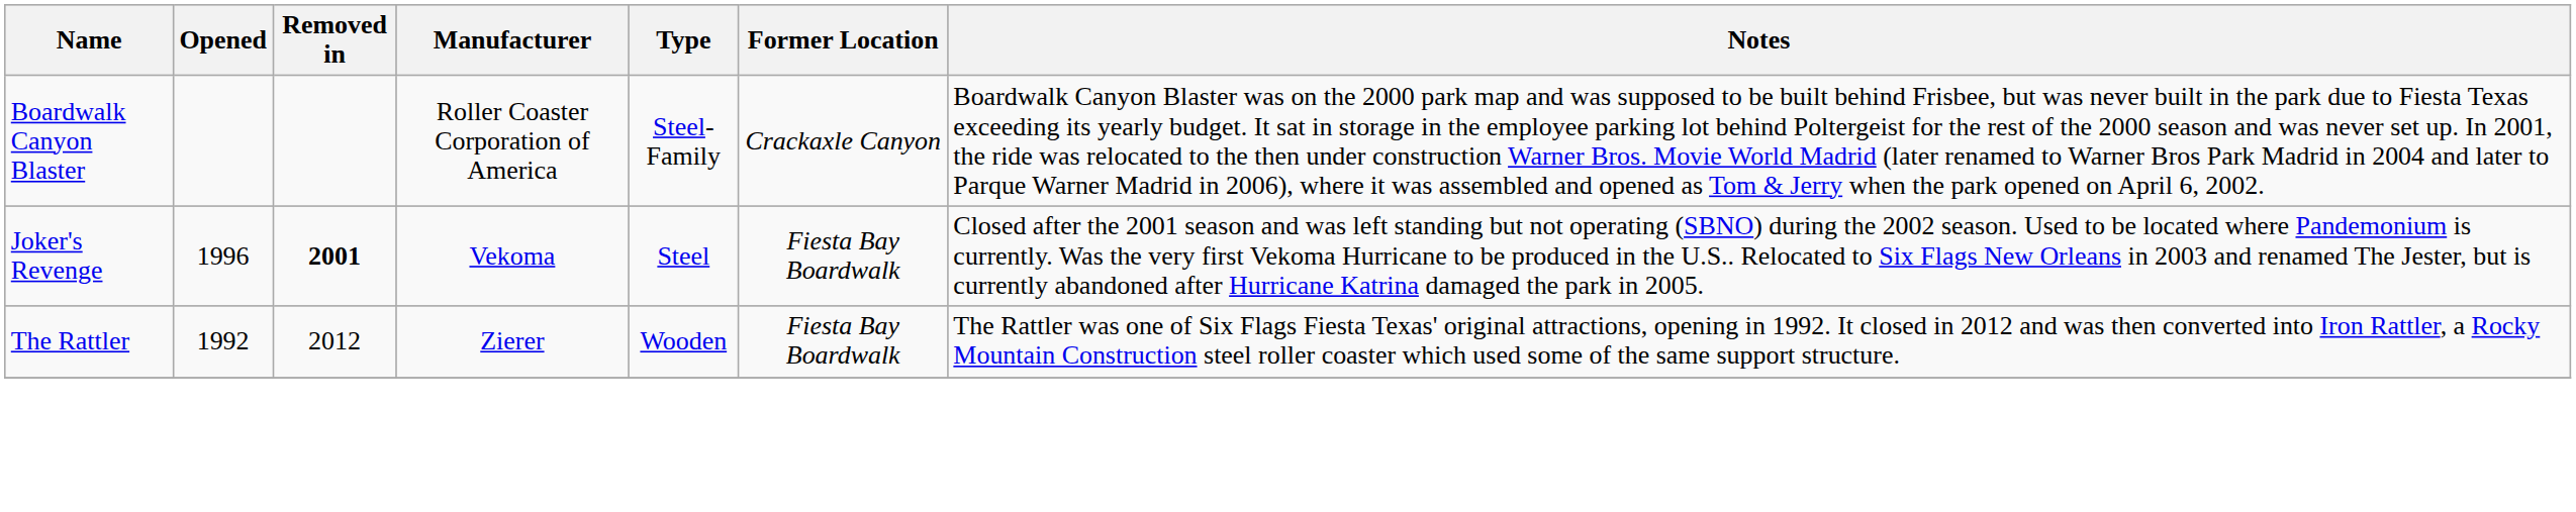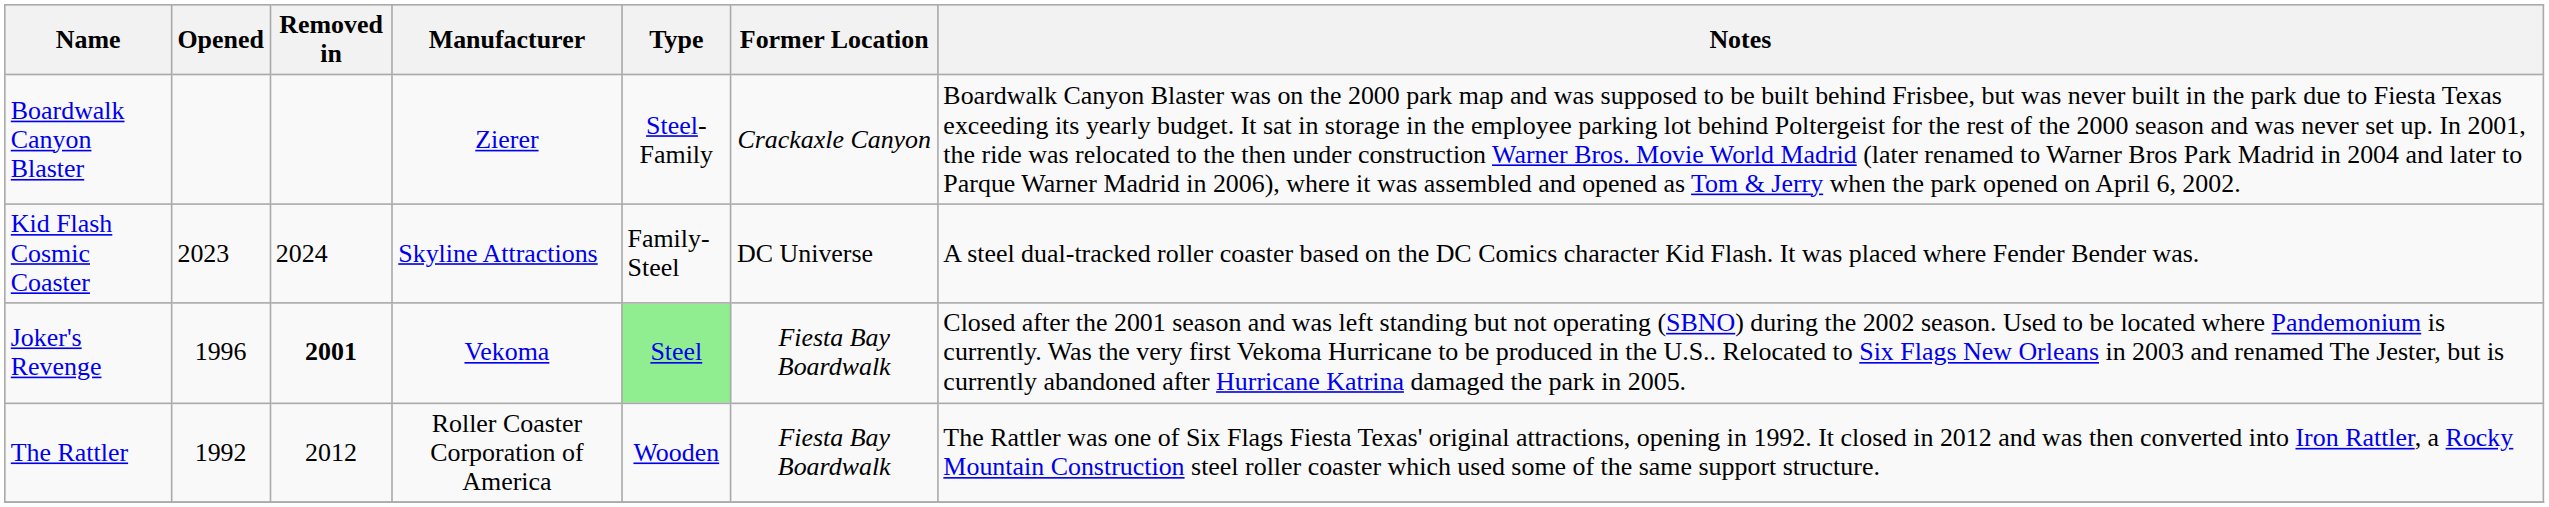Boardwalk Canyon Blaster | Manufacturer: Roller Coaster Corporation of America -> Zierer
+ row: Kid Flash Cosmic Coaster | 2023 | 2024 | Skyline Attractions | Family-Steel | DC Universe | A steel dual-tracked roller coaster based on the DC Comics character Kid Flash. It was placed where Fender Bender was.
Joker's Revenge | Type: no background -> lightgreen background
The Rattler | Manufacturer: Zierer -> Roller Coaster Corporation of America
